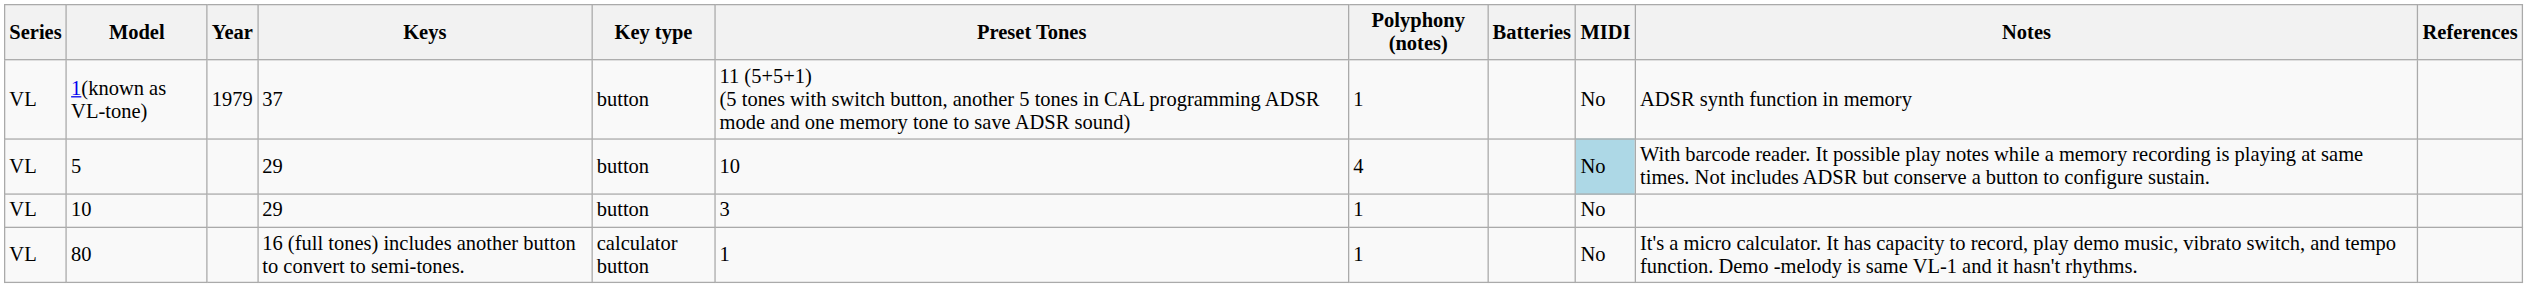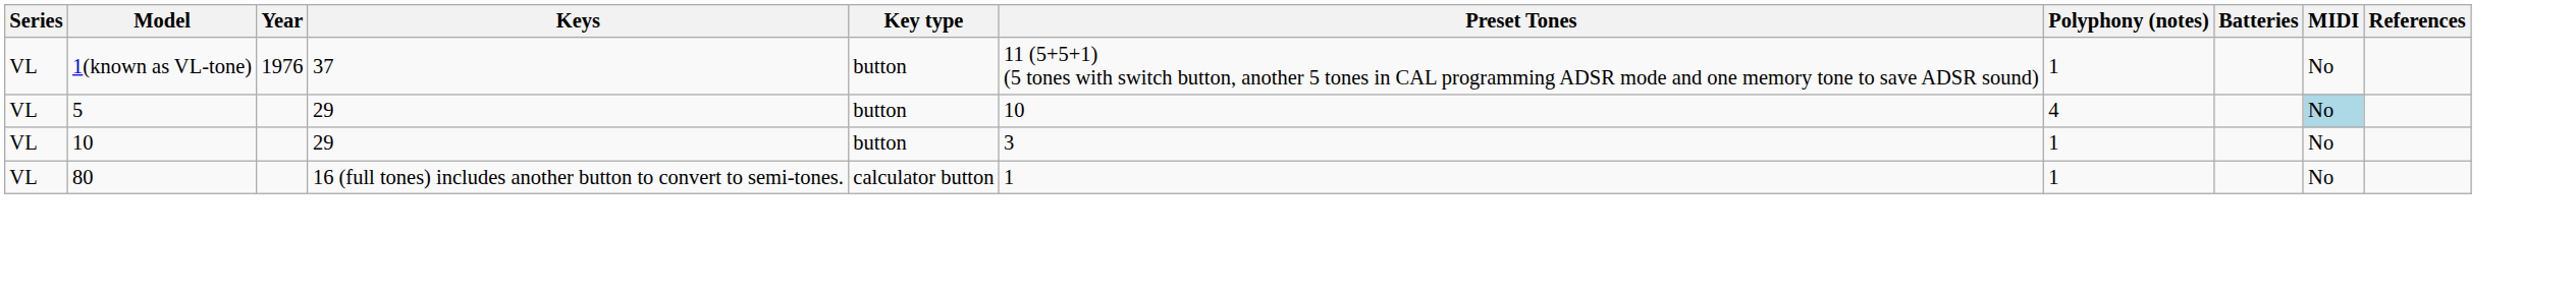- column: Notes | ADSR synth function in memory | With barcode reader. It possible play notes while a memory recording is playing at same times. Not includes ADSR but conserve a button to configure sustain. | It's a micro calculator. It has capacity to record, play demo music, vibrato switch, and tempo function. Demo -melody is same VL-1 and it hasn't rhythms.
1(known as VL-tone) | Year: 1979 -> 1976
